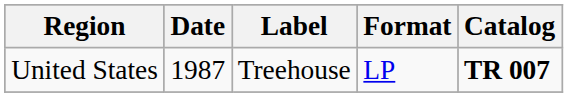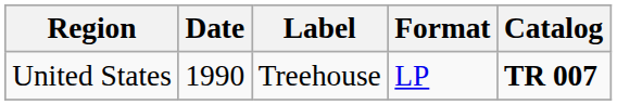United States | Date: 1987 -> 1990
